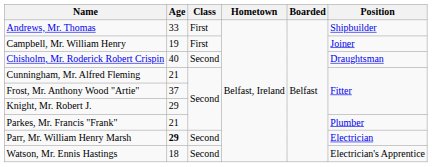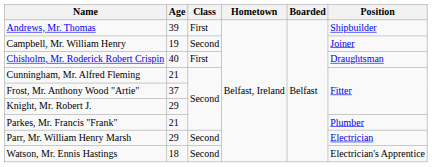Andrews, Mr. Thomas | Age: 33 -> 39
Campbell, Mr. William Henry | Class: First -> Second
Chisholm, Mr. Roderick Robert Crispin | Class: Second -> First
Parr, Mr. William Henry Marsh | Age: bold -> normal
